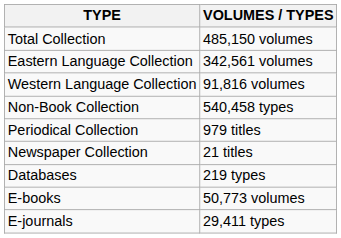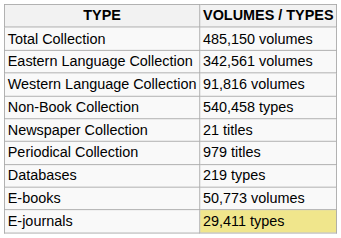rows swapped: Periodical Collection <-> Newspaper Collection
E-journals | VOLUMES / TYPES: no background -> khaki background
